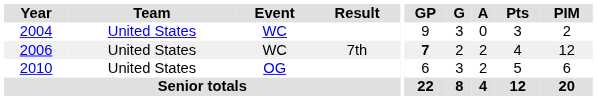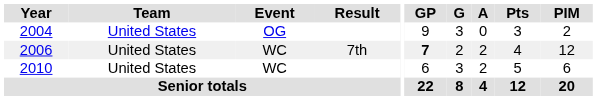2004 | Event: WC -> OG
2010 | Event: OG -> WC
